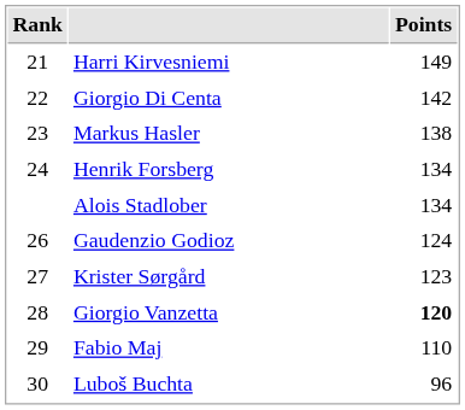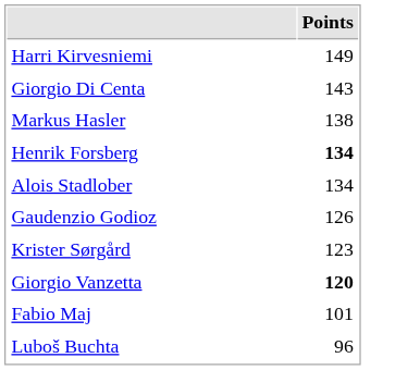- column: Rank | 21 | 22 | 23 | 24 | 26 | 27 | 28 | 29 | 30
Giorgio Di Centa | Points: 142 -> 143
Henrik Forsberg | Points: normal -> bold
Gaudenzio Godioz | Points: 124 -> 126
Fabio Maj | Points: 110 -> 101
